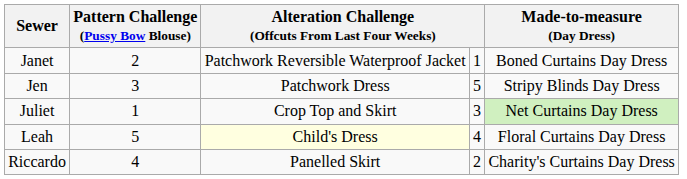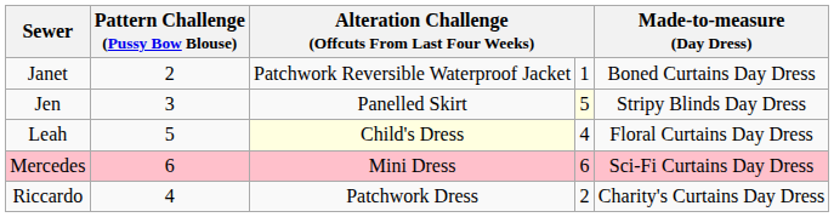Jen | column 3: Patchwork Dress -> Panelled Skirt
Jen | column 4: no background -> lightyellow background
- row: Juliet | 1 | Crop Top and Skirt | 3 | Net Curtains Day Dress
+ row: Mercedes | 6 | Mini Dress | 6 | Sci-Fi Curtains Day Dress
Riccardo | column 3: Panelled Skirt -> Patchwork Dress
